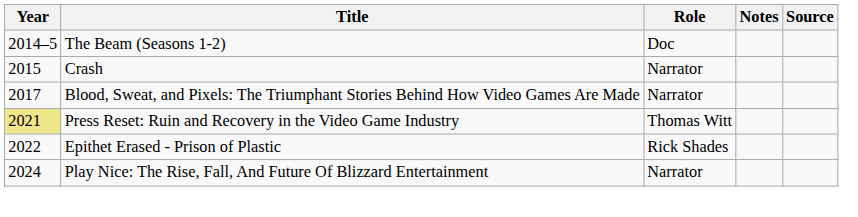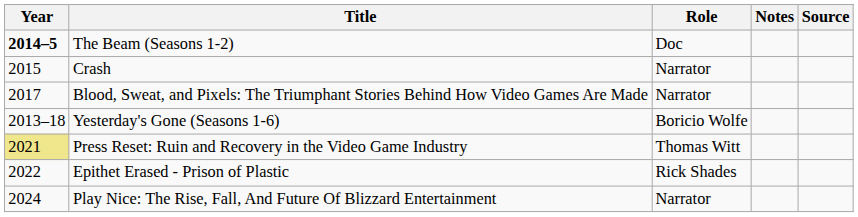The Beam (Seasons 1-2) | Year: normal -> bold
+ row: 2013–18 | Yesterday's Gone (Seasons 1-6) | Boricio Wolfe
